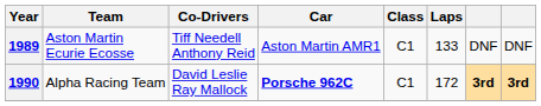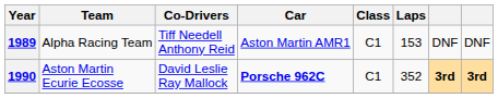1989 | Team: Aston Martin Ecurie Ecosse -> Alpha Racing Team
1989 | Laps: 133 -> 153
1990 | Team: Alpha Racing Team -> Aston Martin Ecurie Ecosse
1990 | Laps: 172 -> 352
